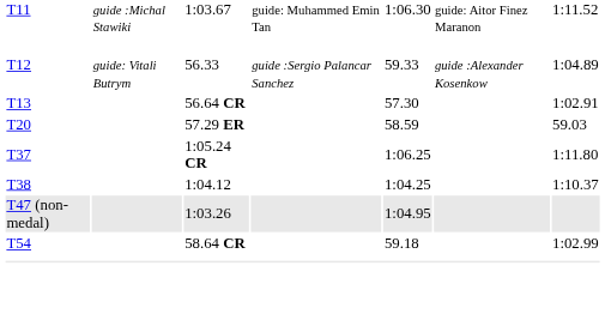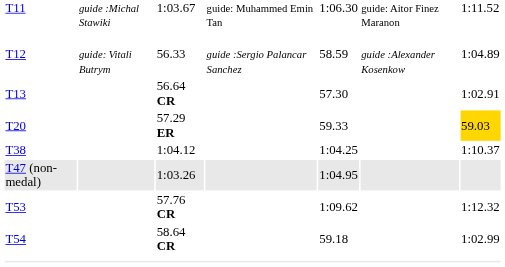56.33 | column 5: 59.33 -> 58.59
57.29 ER | column 5: 58.59 -> 59.33
57.29 ER | column 7: no background -> gold background
- row: T37 | 1:05.24 CR | 1:06.25 | 1:11.80
+ row: T53 | 57.76 CR | 1:09.62 | 1:12.32
